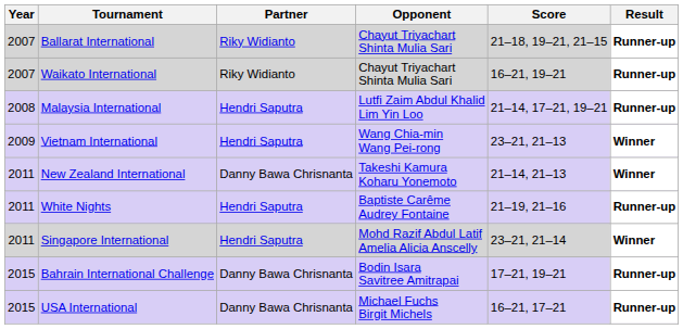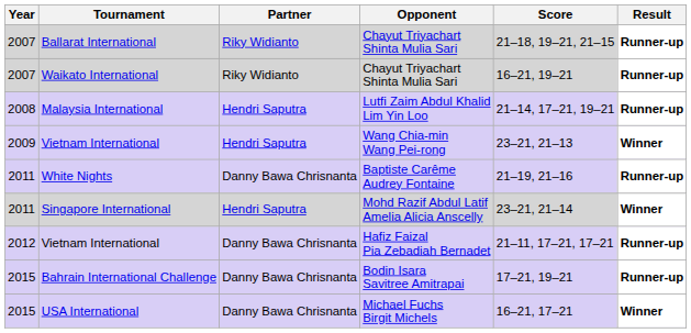- row: 2011 | New Zealand International | Danny Bawa Chrisnanta | Takeshi Kamura Koharu Yonemoto | 21–14, 21–13 | Winner
White Nights | Partner: Hendri Saputra -> Danny Bawa Chrisnanta
+ row: 2012 | Vietnam International | Danny Bawa Chrisnanta | Hafiz Faizal Pia Zebadiah Bernadet | 21–11, 17–21, 17–21 | Runner-up
USA International | Result: Runner-up -> Winner
